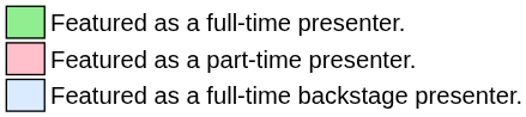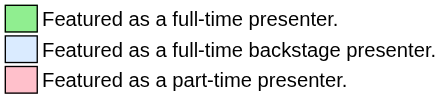rows swapped: Featured as a full-time backstage presenter. <-> Featured as a part-time presenter.
